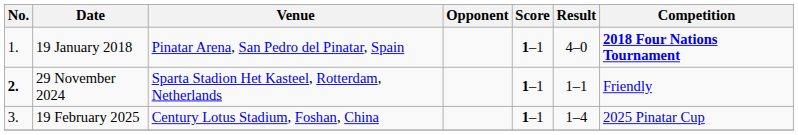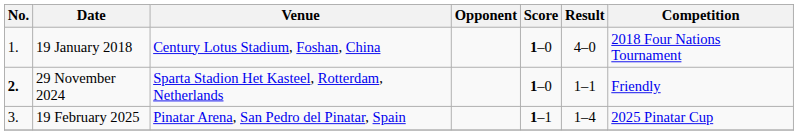19 January 2018 | Venue: Pinatar Arena, San Pedro del Pinatar, Spain -> Century Lotus Stadium, Foshan, China
19 January 2018 | Score: 1–1 -> 1–0
19 January 2018 | Competition: bold -> normal
29 November 2024 | Score: 1–1 -> 1–0
19 February 2025 | Venue: Century Lotus Stadium, Foshan, China -> Pinatar Arena, San Pedro del Pinatar, Spain
